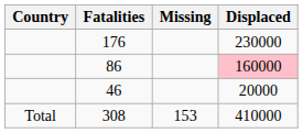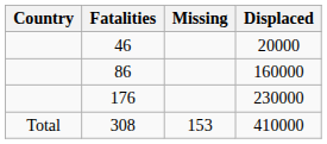rows swapped: 176 <-> 46
86 | Displaced: pink background -> no background
